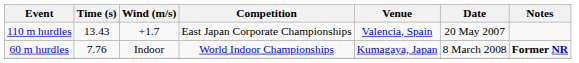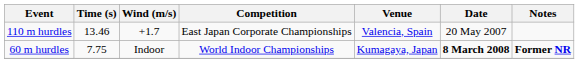110 m hurdles | Time (s): 13.43 -> 13.46
60 m hurdles | Time (s): 7.76 -> 7.75
60 m hurdles | Date: normal -> bold
